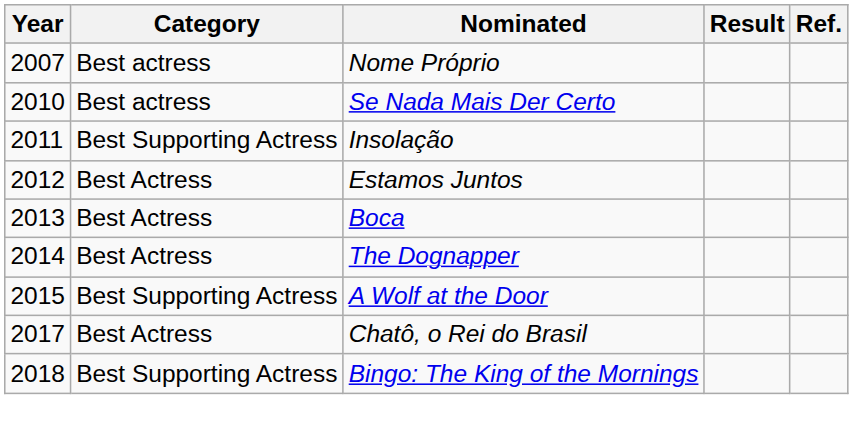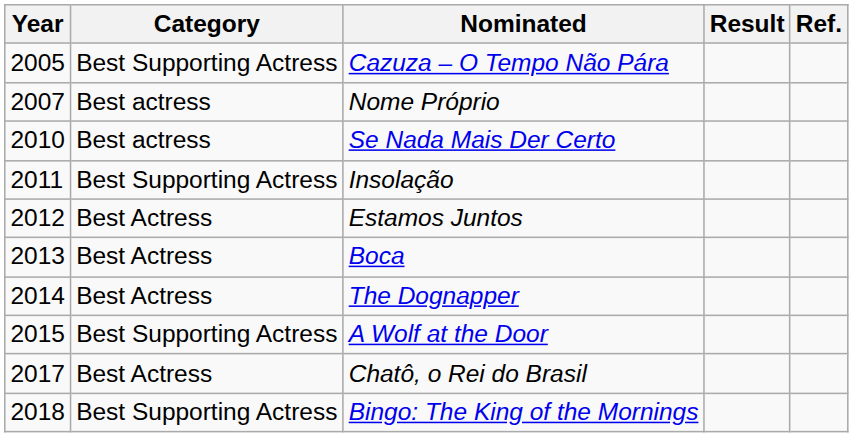+ row: 2005 | Best Supporting Actress | Cazuza – O Tempo Não Pára
